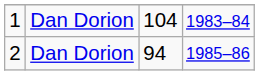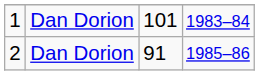1 | column 3: 104 -> 101
2 | column 3: 94 -> 91
